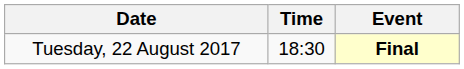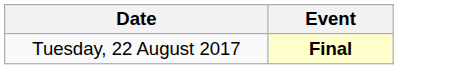- column: Time | 18:30
